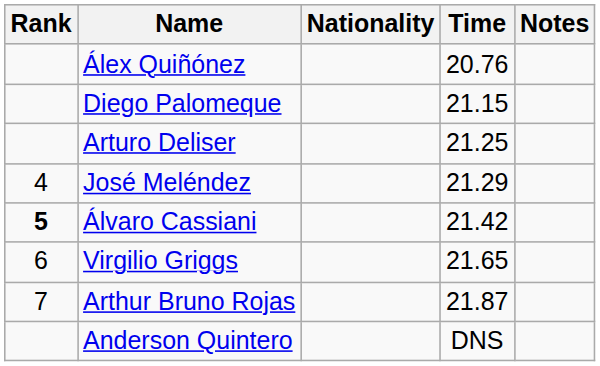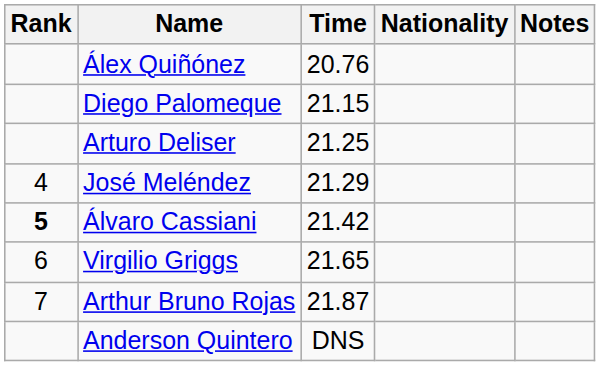columns swapped: Nationality <-> Time
